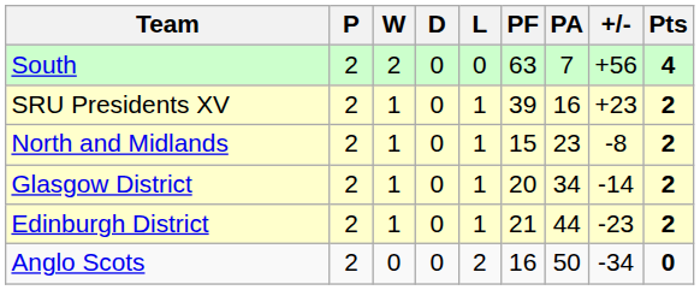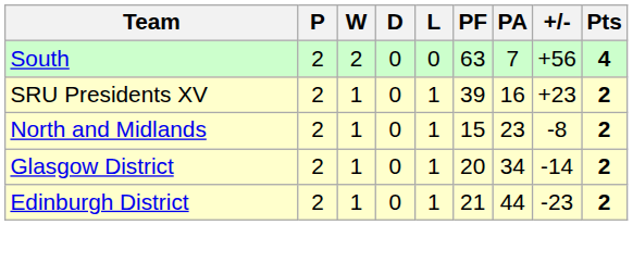- row: Anglo Scots | 2 | 0 | 0 | 2 | 16 | 50 | -34 | 0
